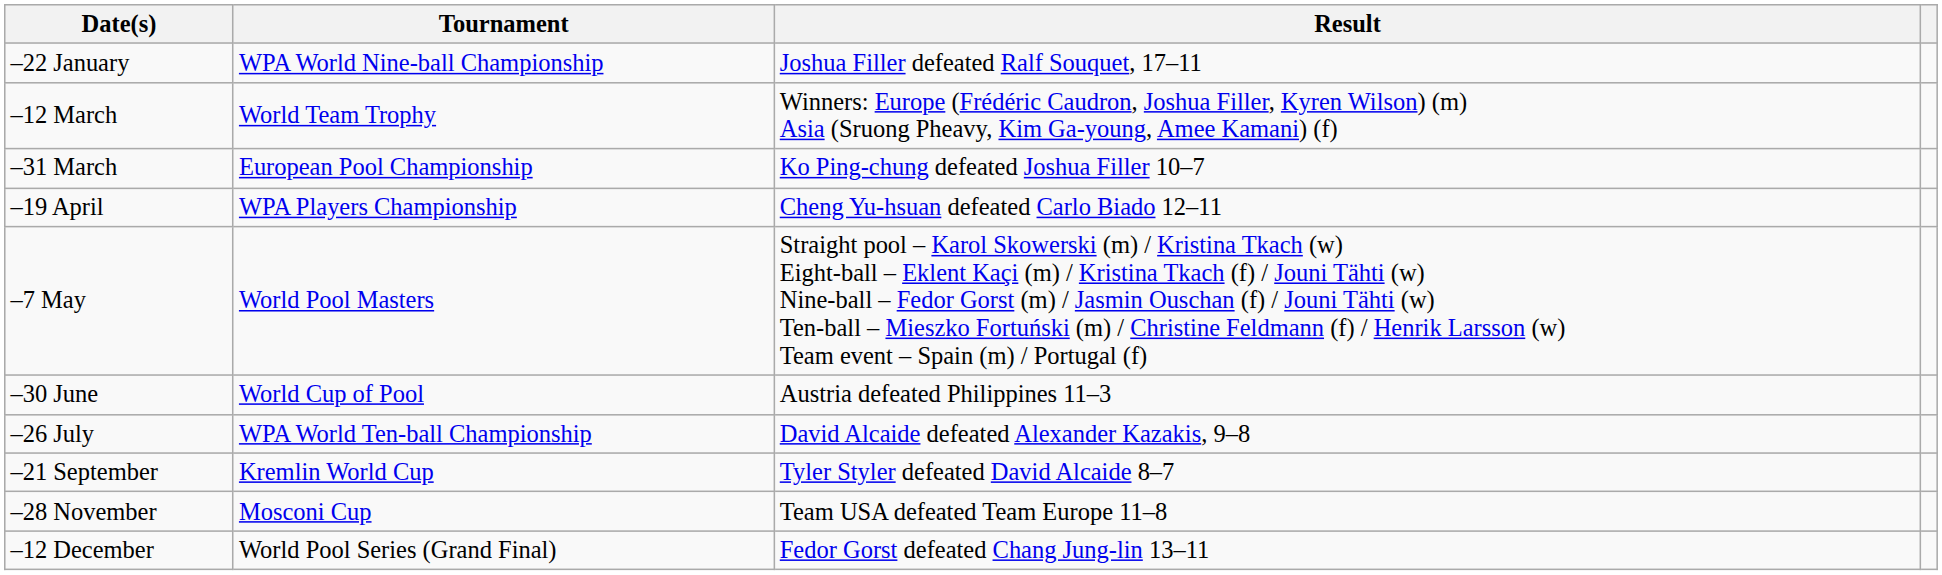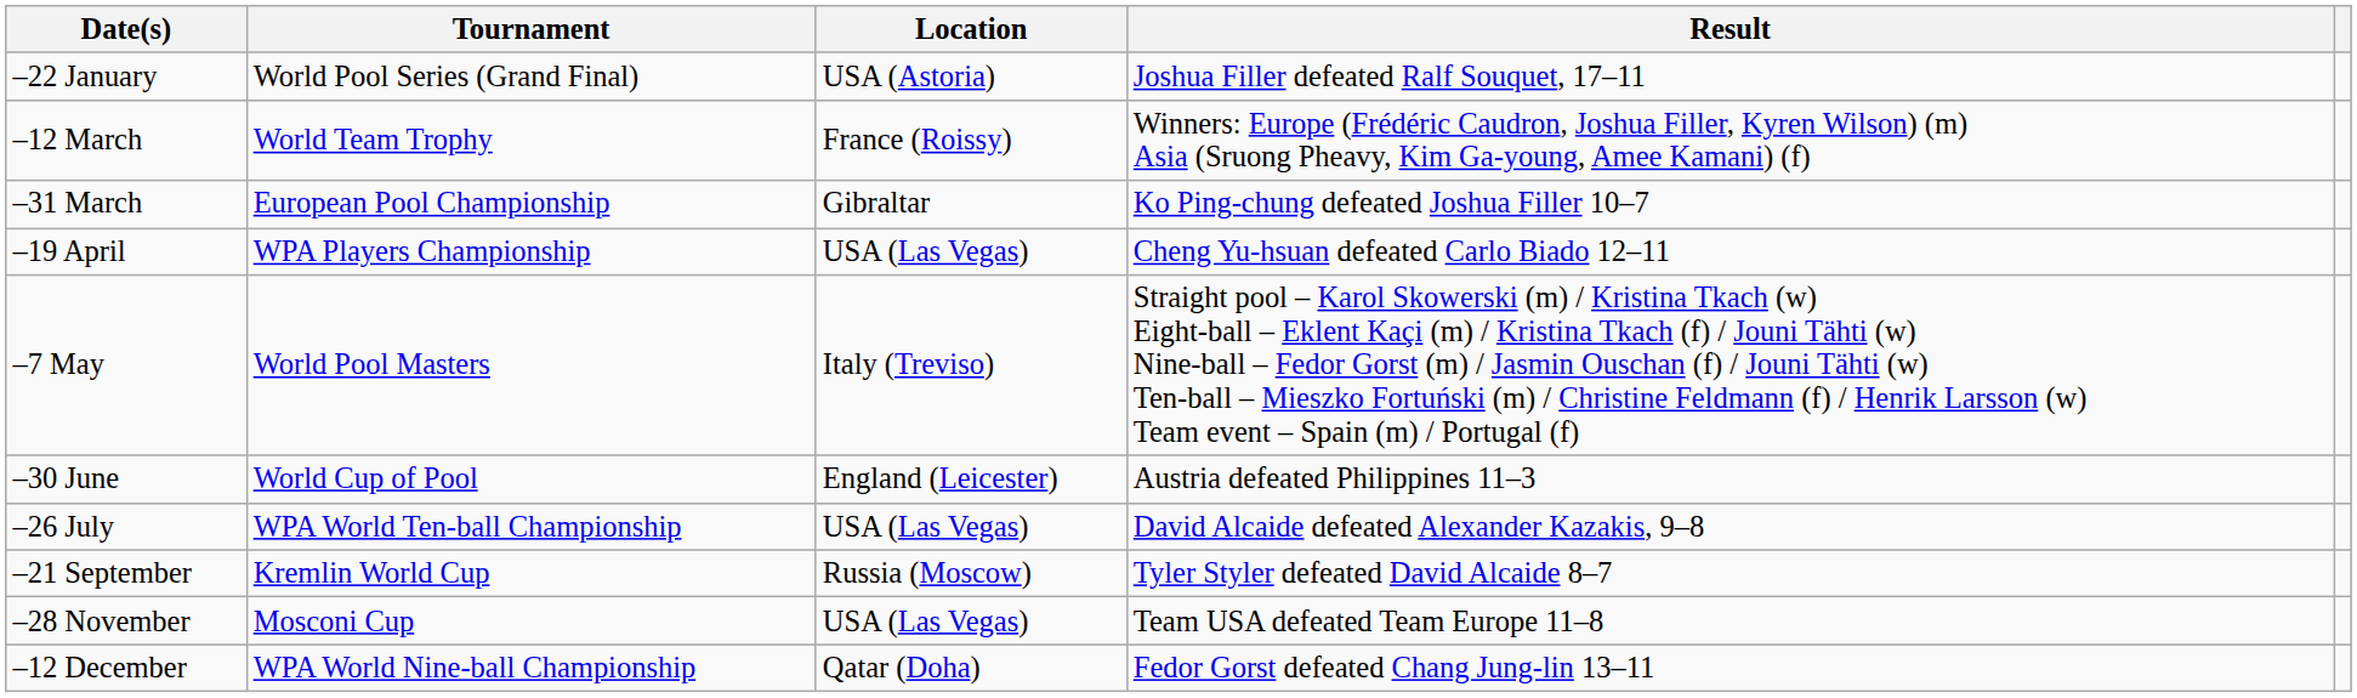+ column: Location | USA (Astoria) | France (Roissy) | Gibraltar | USA (Las Vegas) | Italy (Treviso) | England (Leicester) | USA (Las Vegas) | Russia (Moscow) | USA (Las Vegas) | Qatar (Doha)
–22 January | Tournament: WPA World Nine-ball Championship -> World Pool Series (Grand Final)
–12 December | Tournament: World Pool Series (Grand Final) -> WPA World Nine-ball Championship
